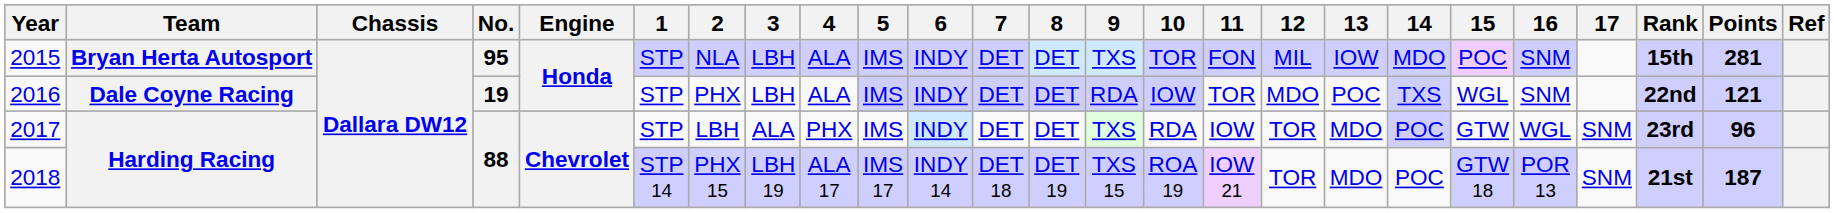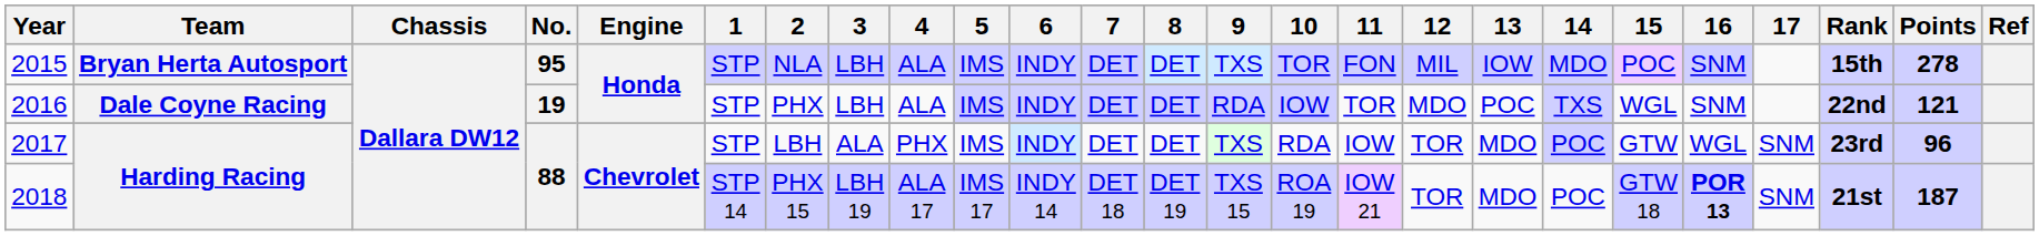2015 | Points: 281 -> 278
2018 | 16: normal -> bold
